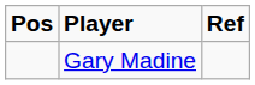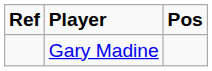columns swapped: Pos <-> Ref
